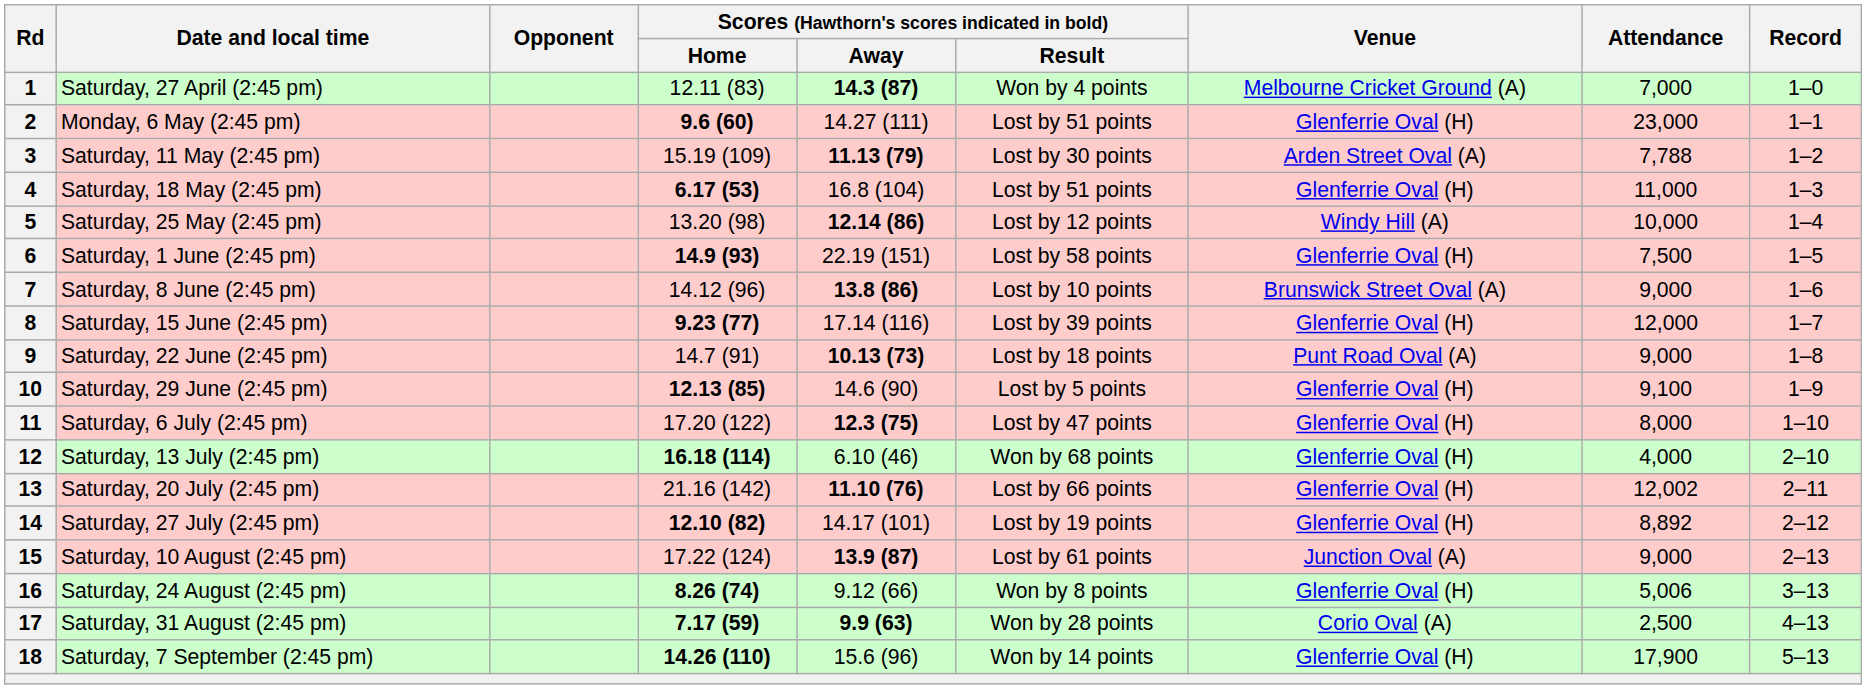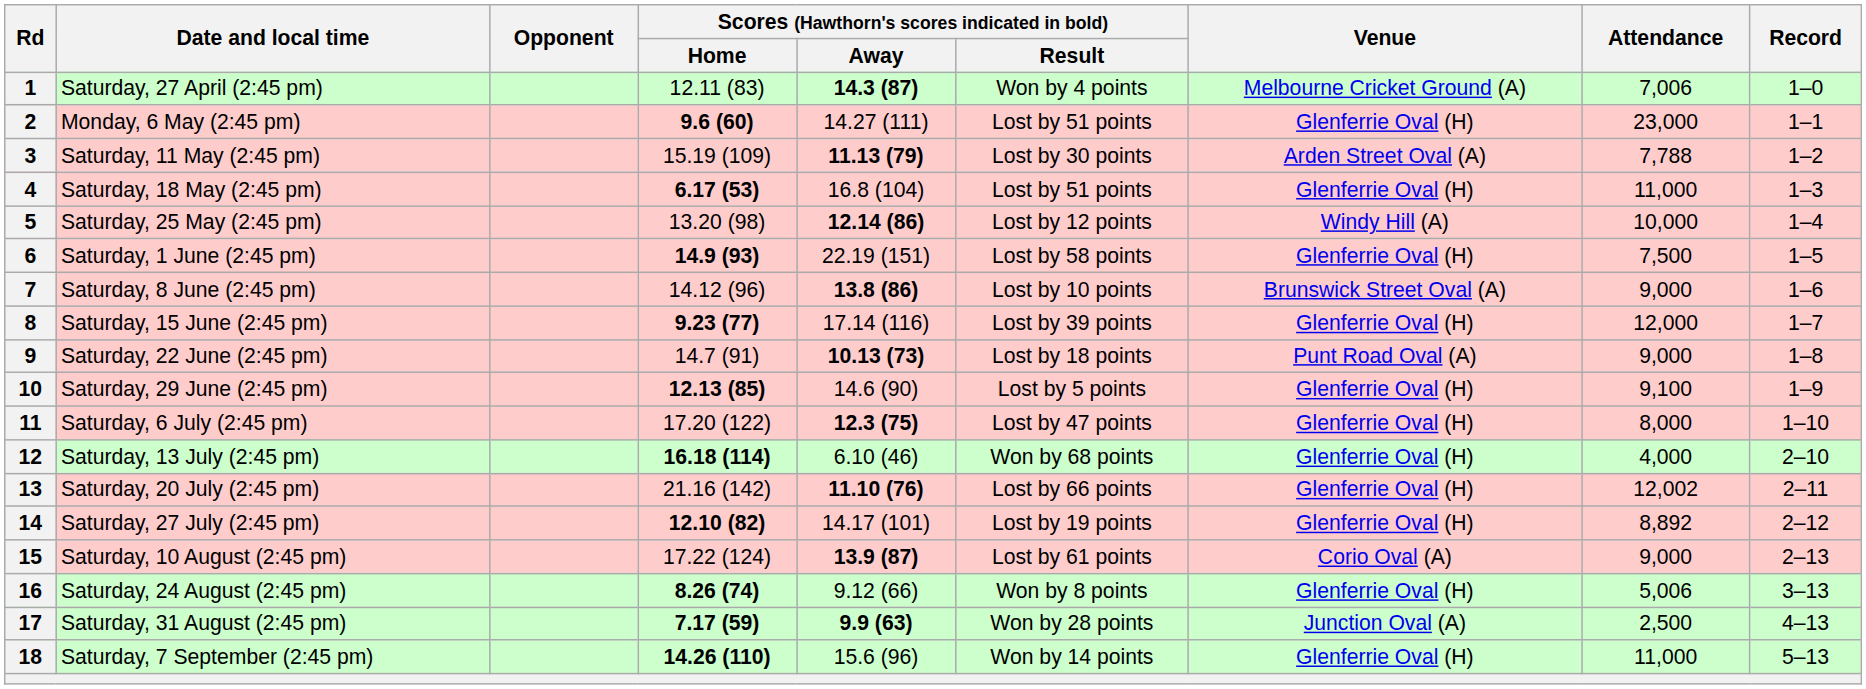1 | Attendance: 7,000 -> 7,006
15 | Venue: Junction Oval (A) -> Corio Oval (A)
17 | Venue: Corio Oval (A) -> Junction Oval (A)
18 | Attendance: 17,900 -> 11,000
